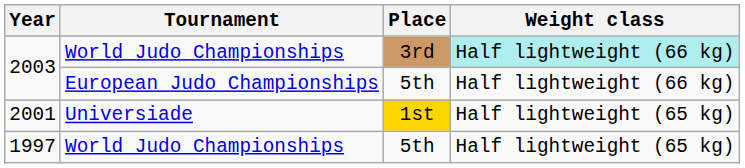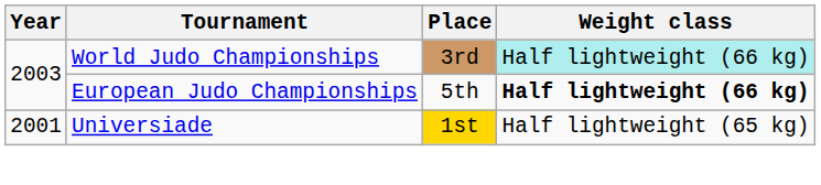2003 / European Judo Championships | Weight class: normal -> bold
- row: 1997 | World Judo Championships | 5th | Half lightweight (65 kg)
